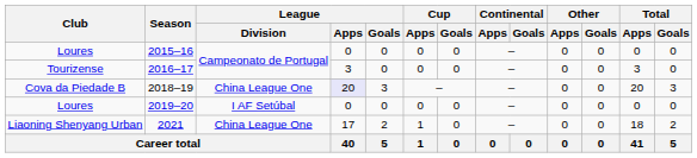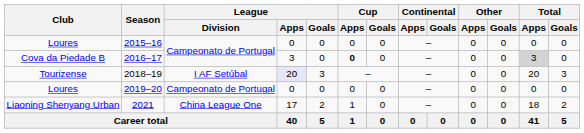2016–17 | Club: Tourizense -> Cova da Piedade B
2016–17 | Cup / Apps: normal -> bold
2016–17 | Total / Apps: no background -> lightgrey background
2018–19 | Club: Cova da Piedade B -> Tourizense
2018–19 | League / Division: China League One -> I AF Setúbal
2019–20 | League / Division: I AF Setúbal -> Campeonato de Portugal
